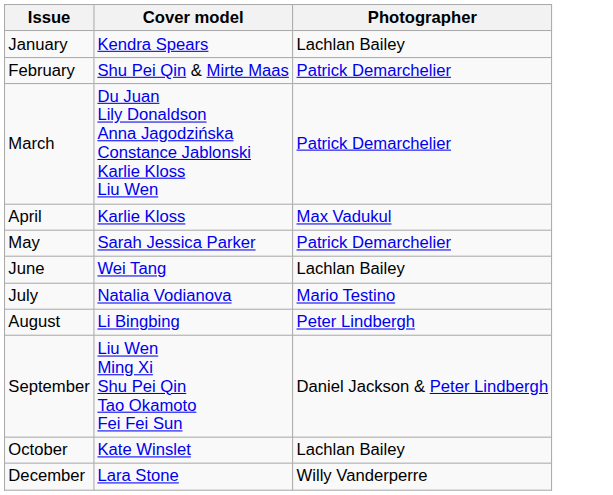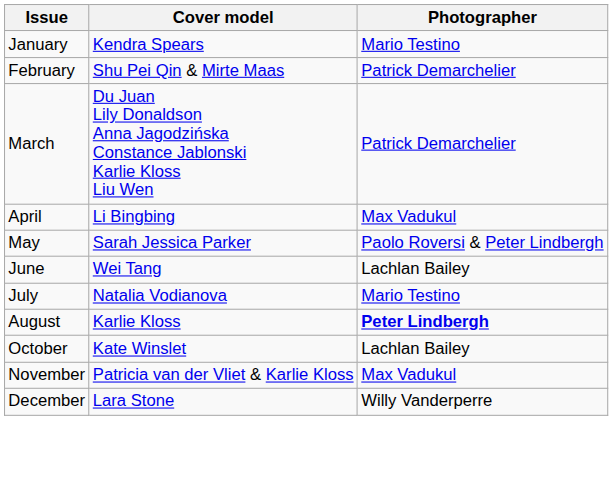January | Photographer: Lachlan Bailey -> Mario Testino
April | Cover model: Karlie Kloss -> Li Bingbing
May | Photographer: Patrick Demarchelier -> Paolo Roversi & Peter Lindbergh
August | Cover model: Li Bingbing -> Karlie Kloss
August | Photographer: normal -> bold
- row: September | Liu Wen Ming Xi Shu Pei Qin Tao Okamoto Fei Fei Sun | Daniel Jackson & Peter Lindbergh
+ row: November | Patricia van der Vliet & Karlie Kloss | Max Vadukul
